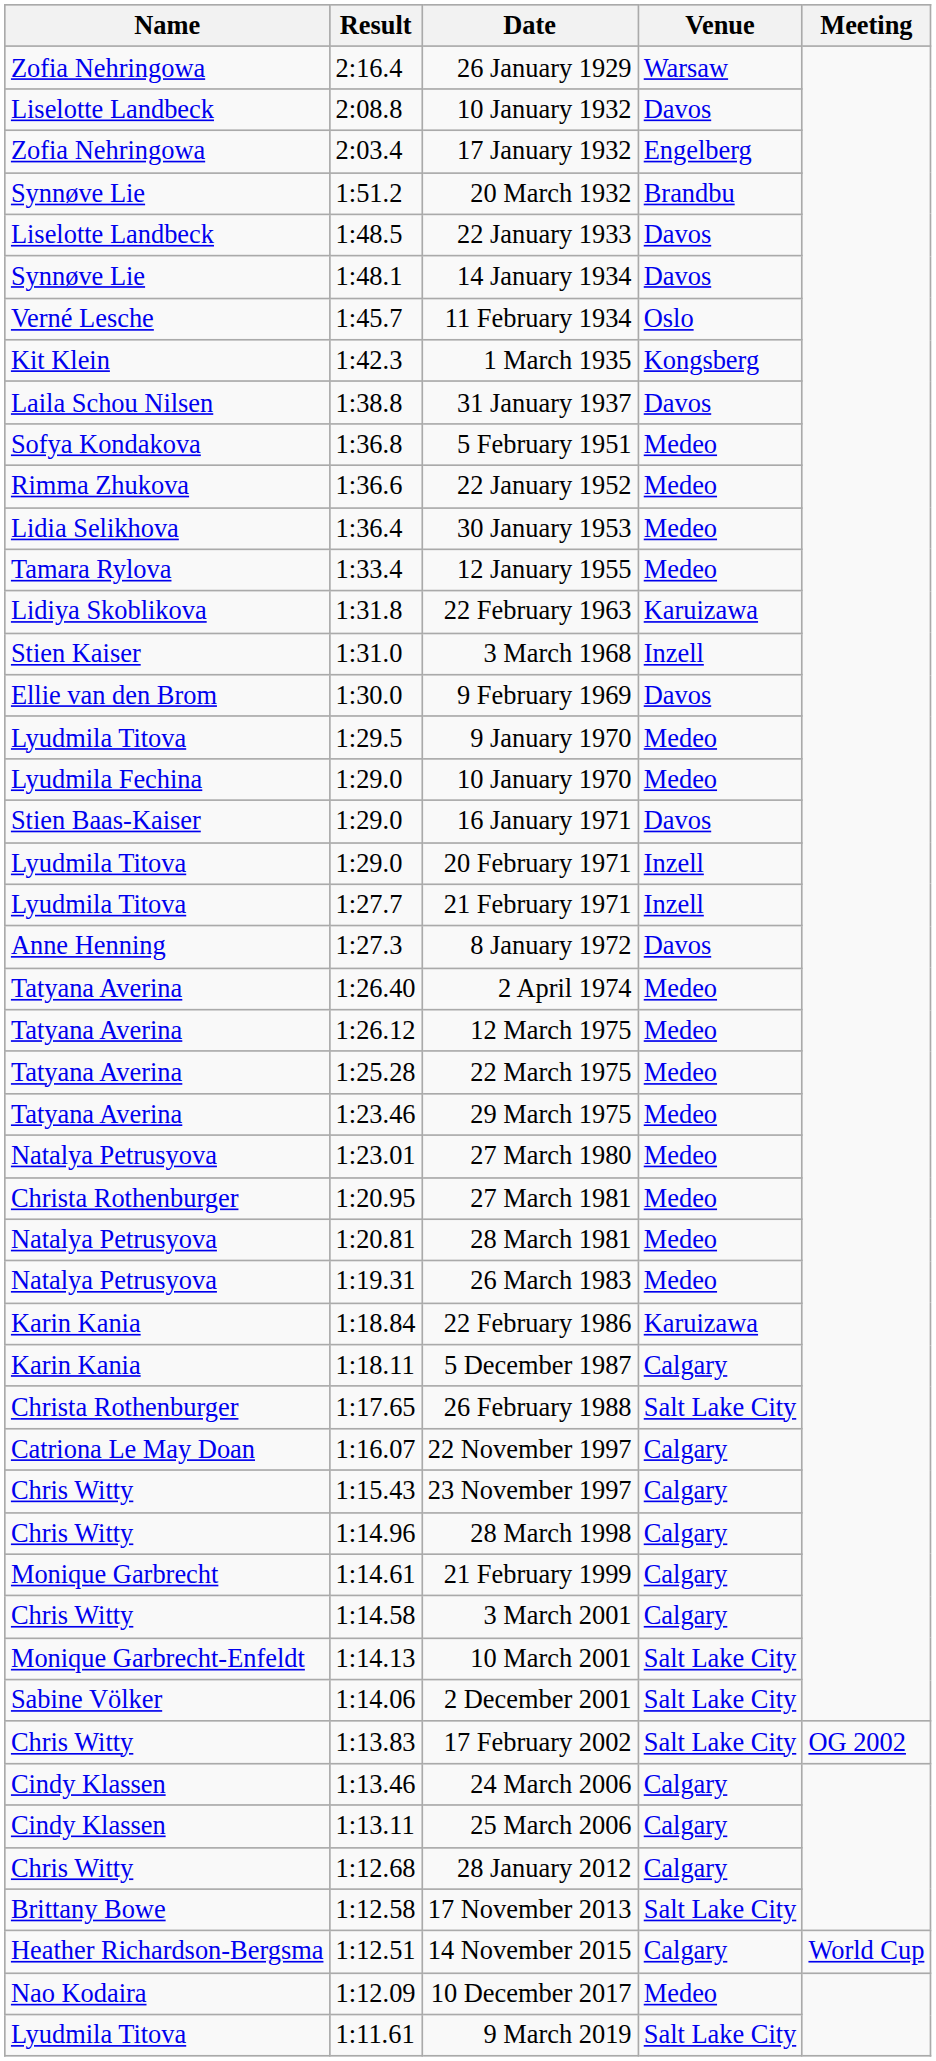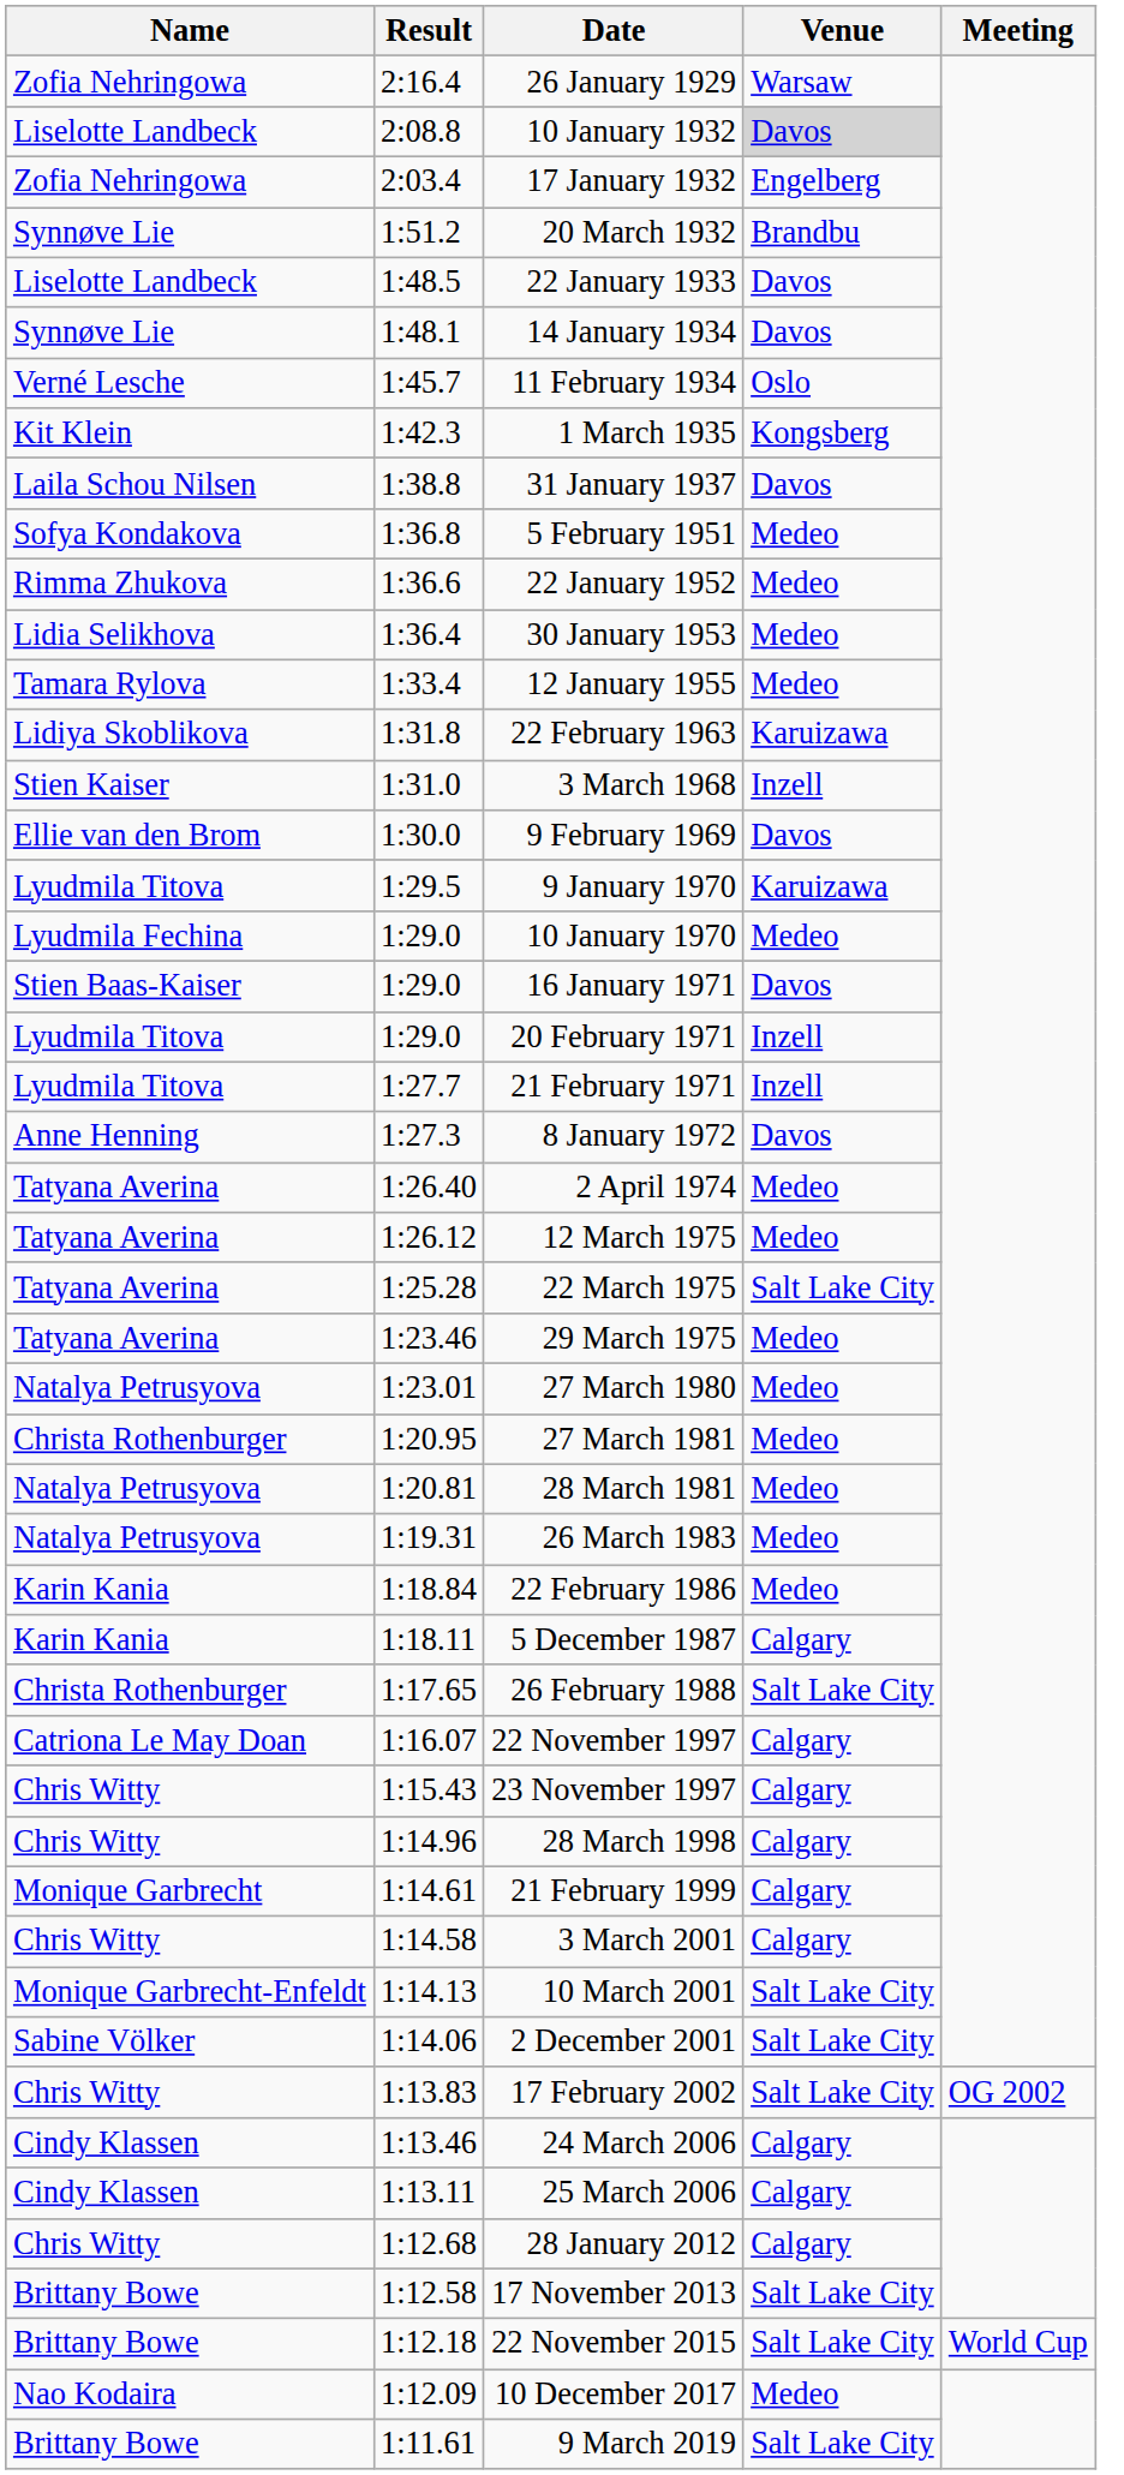10 January 1932 | Venue: no background -> lightgrey background
9 January 1970 | Venue: Medeo -> Karuizawa
22 March 1975 | Venue: Medeo -> Salt Lake City
22 February 1986 | Venue: Karuizawa -> Medeo
- row: Heather Richardson-Bergsma | 1:12.51 | 14 November 2015 | Calgary | World Cup
+ row: Brittany Bowe | 1:12.18 | 22 November 2015 | Salt Lake City | World Cup
9 March 2019 | Name: Lyudmila Titova -> Brittany Bowe
